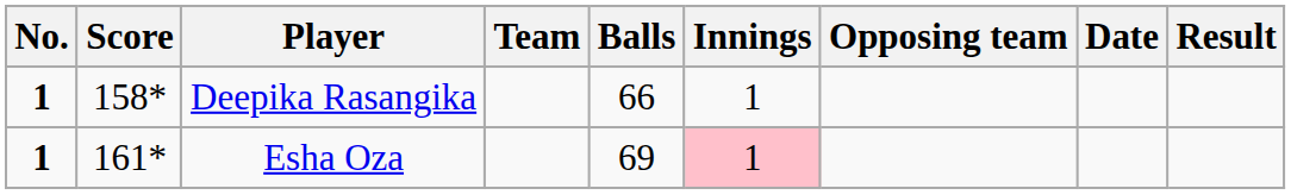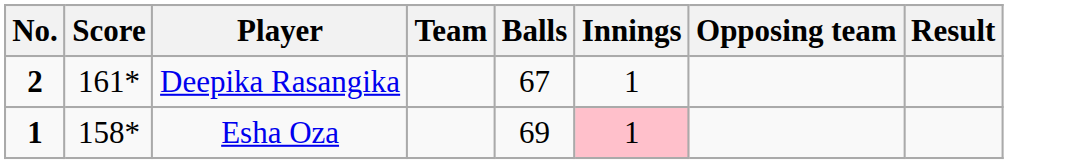- column: Date
Deepika Rasangika | No.: 1 -> 2
Deepika Rasangika | Score: 158* -> 161*
Deepika Rasangika | Balls: 66 -> 67
Esha Oza | Score: 161* -> 158*
